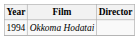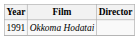Okkoma Hodatai | Year: 1994 -> 1991
